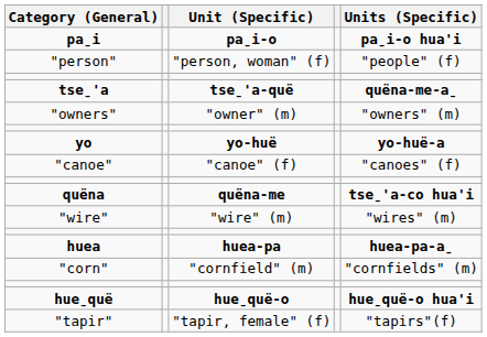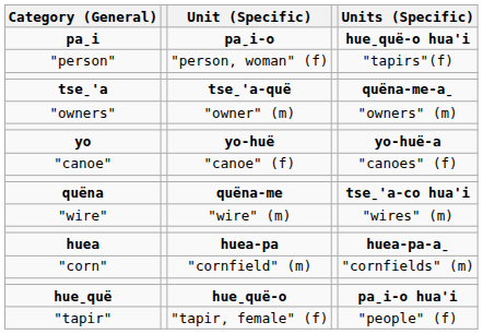pa̱i | Units (Specific): pa̱i-o hua'i -> hue̱quë-o hua'i
"person" | Units (Specific): "people" (f) -> "tapirs"(f)
hue̱quë | Units (Specific): hue̱quë-o hua'i -> pa̱i-o hua'i
"tapir" | Units (Specific): "tapirs"(f) -> "people" (f)
